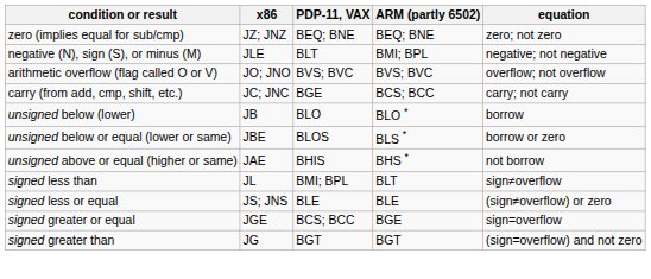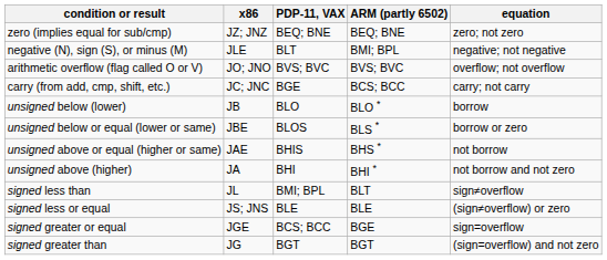+ row: unsigned above (higher) | JA | BHI | BHI * | not borrow and not zero
